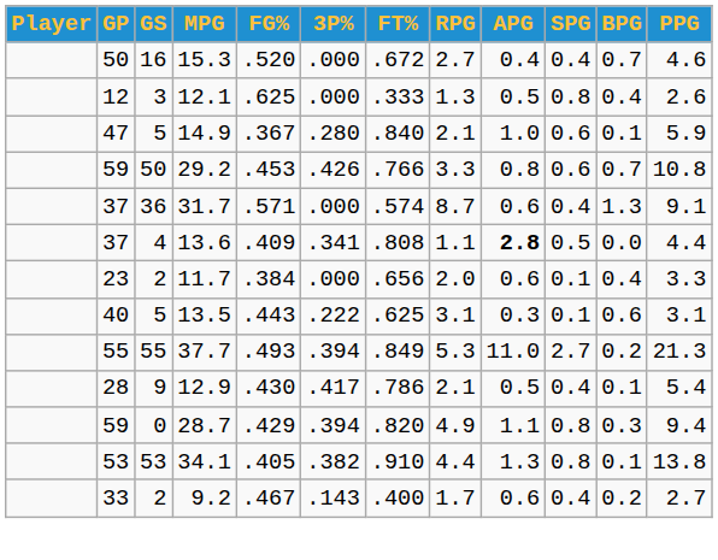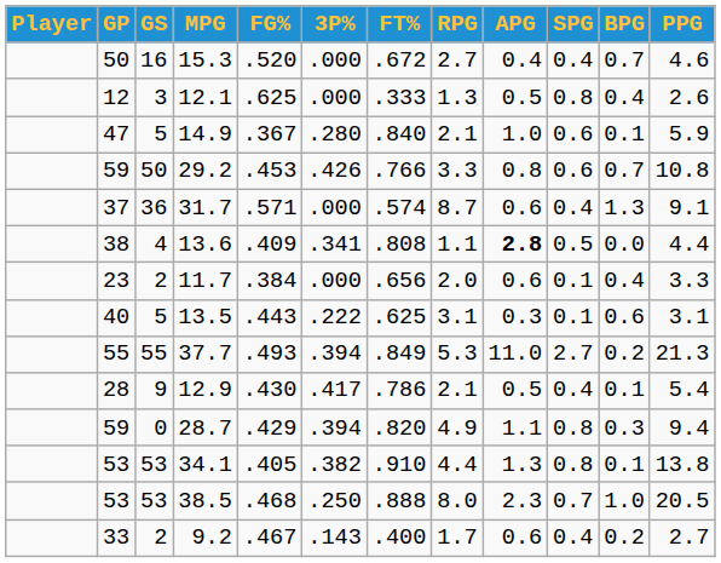13.6 | GP: 37 -> 38
+ row: 53 | 53 | 38.5 | .468 | .250 | .888 | 8.0 | 2.3 | 0.7 | 1.0 | 20.5
